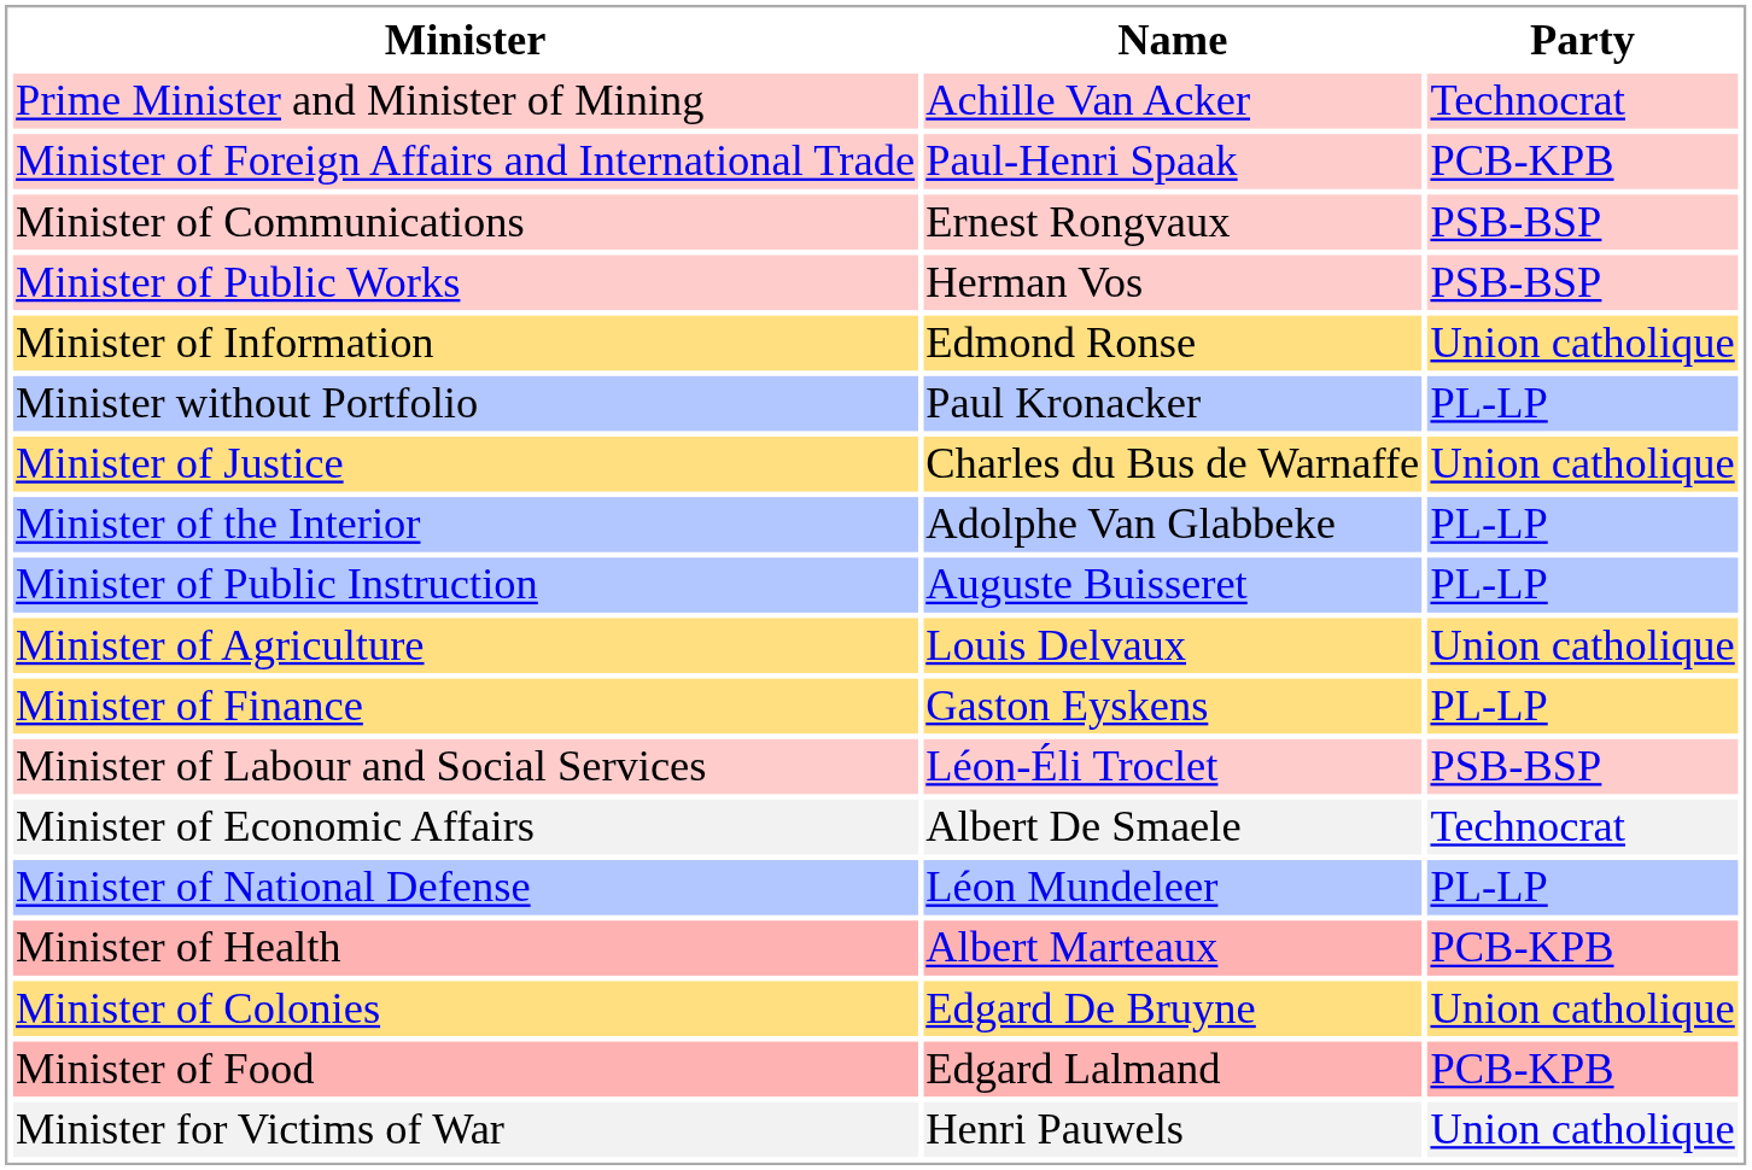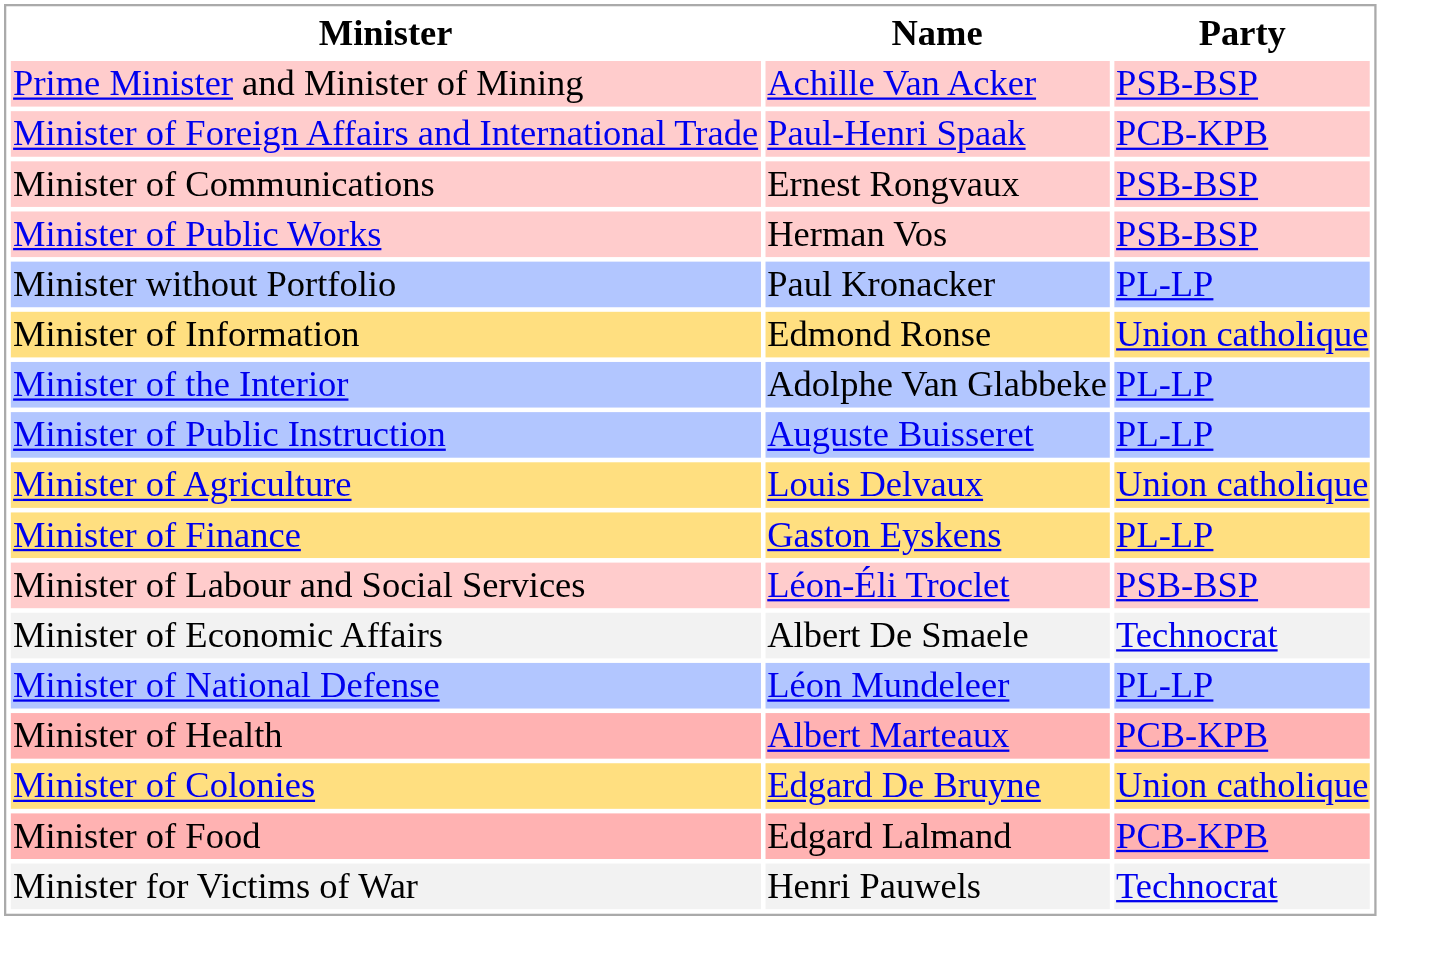Prime Minister and Minister of Mining | Party: Technocrat -> PSB-BSP
rows swapped: Minister without Portfolio <-> Minister of Information
- row: Minister of Justice | Charles du Bus de Warnaffe | Union catholique
Minister for Victims of War | Party: Union catholique -> Technocrat
